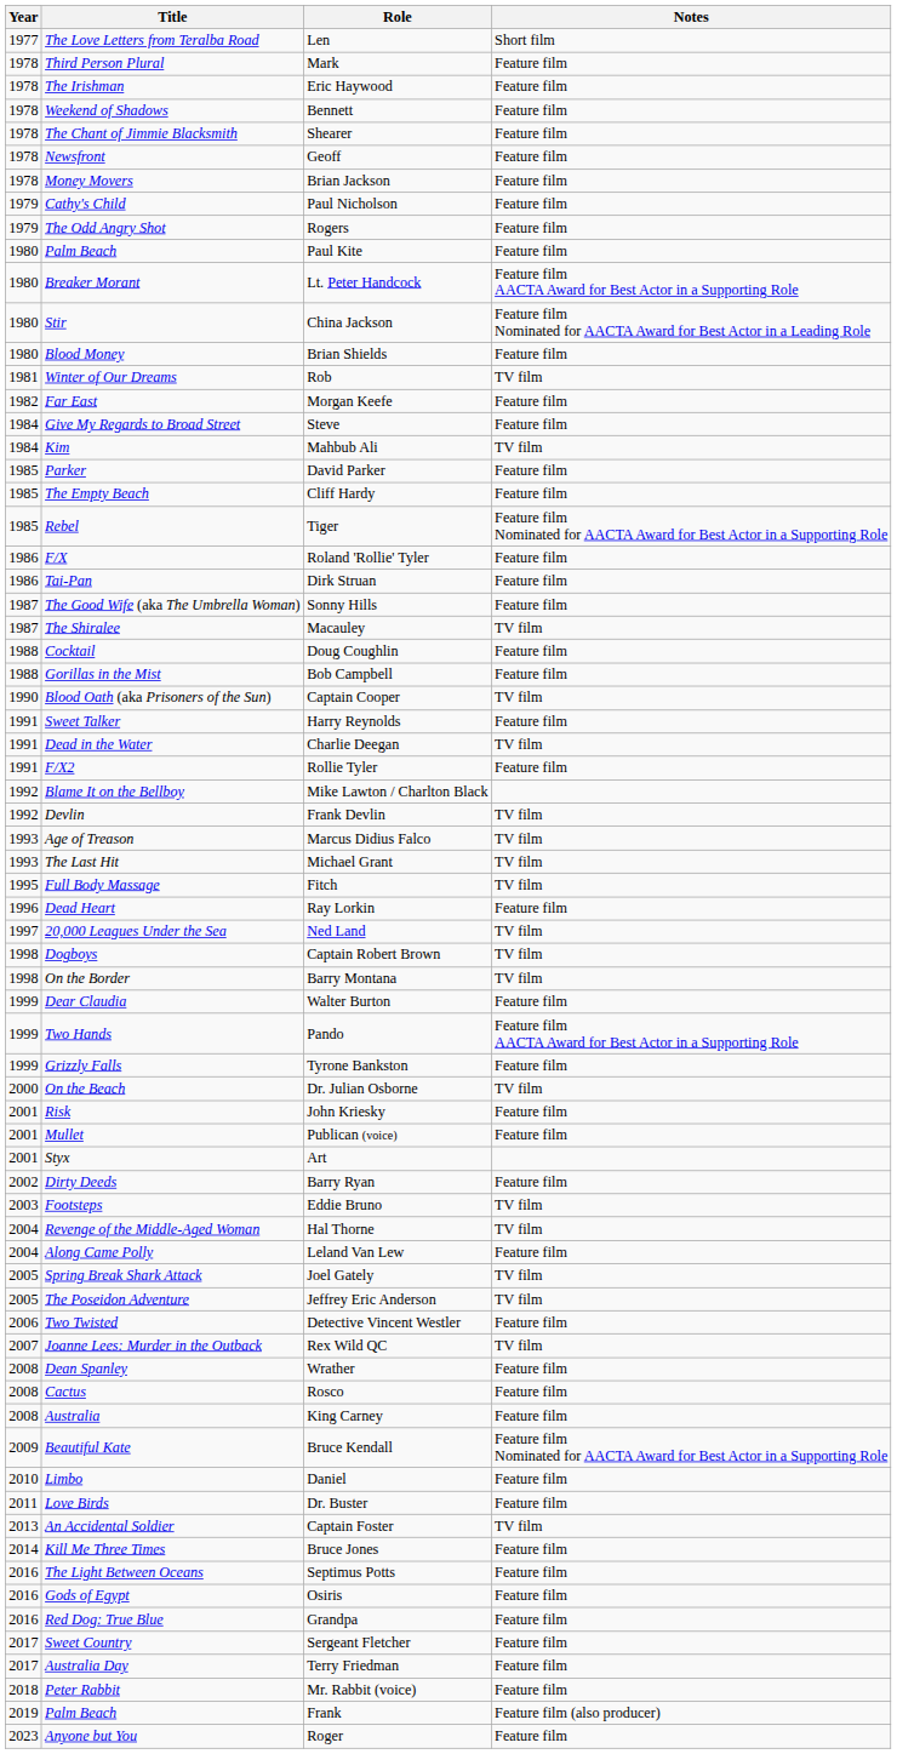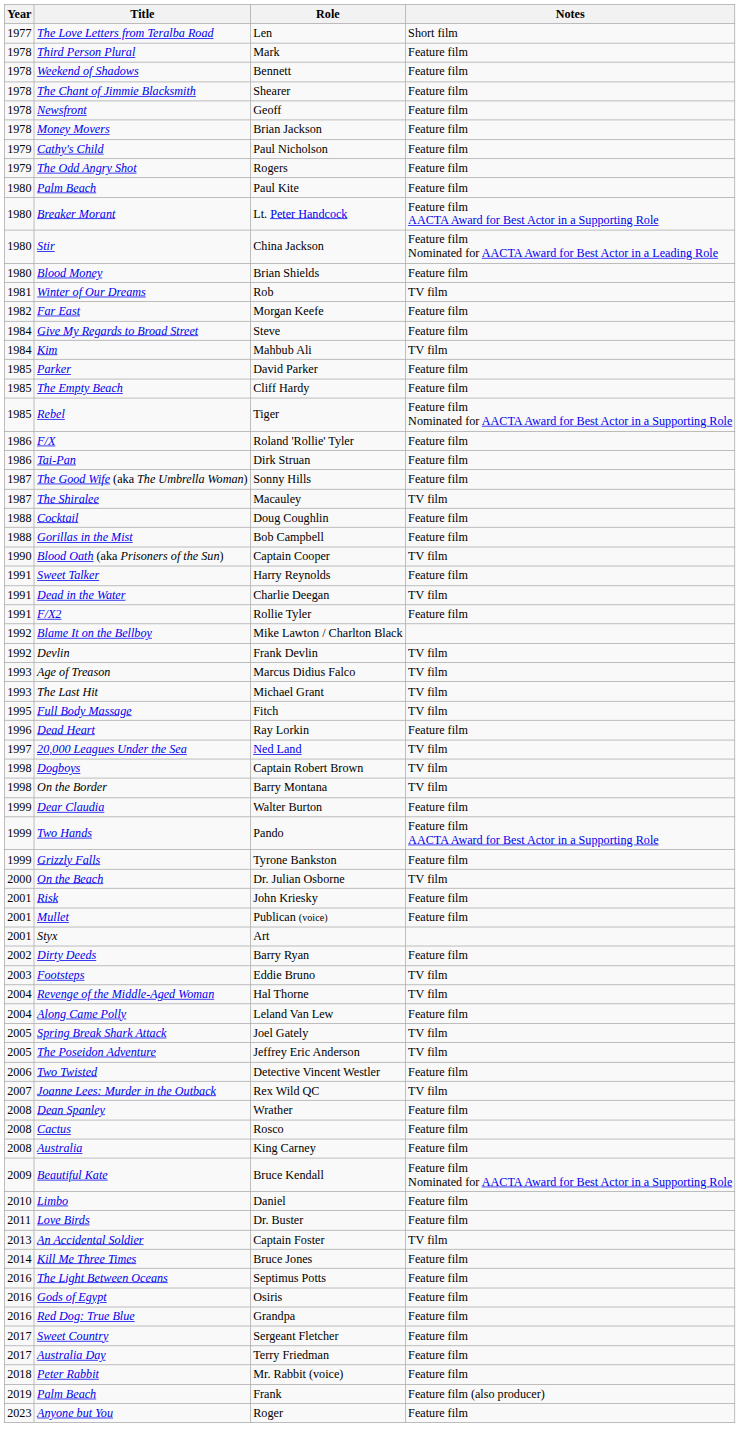- row: 1978 | The Irishman | Eric Haywood | Feature film
